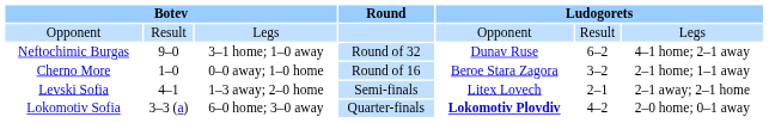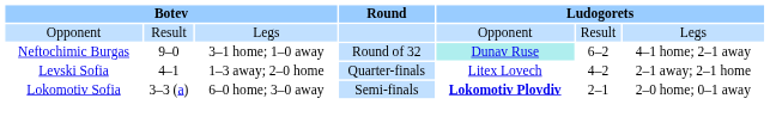Neftochimic Burgas | column 5: no background -> paleturquoise background
- row: Cherno More | 1–0 | 0–0 away; 1–0 home | Round of 16 | Beroe Stara Zagora | 3–2 | 2–1 home; 1–1 away
Levski Sofia | Round: Semi-finals -> Quarter-finals
Levski Sofia | column 6: 2–1 -> 4–2
Lokomotiv Sofia | Round: Quarter-finals -> Semi-finals
Lokomotiv Sofia | column 6: 4–2 -> 2–1
